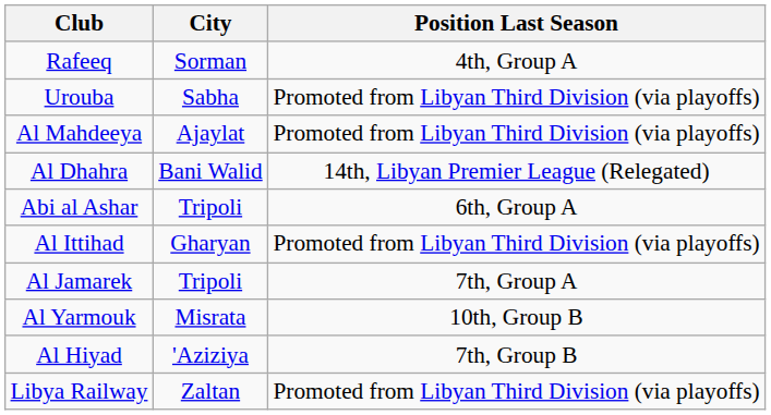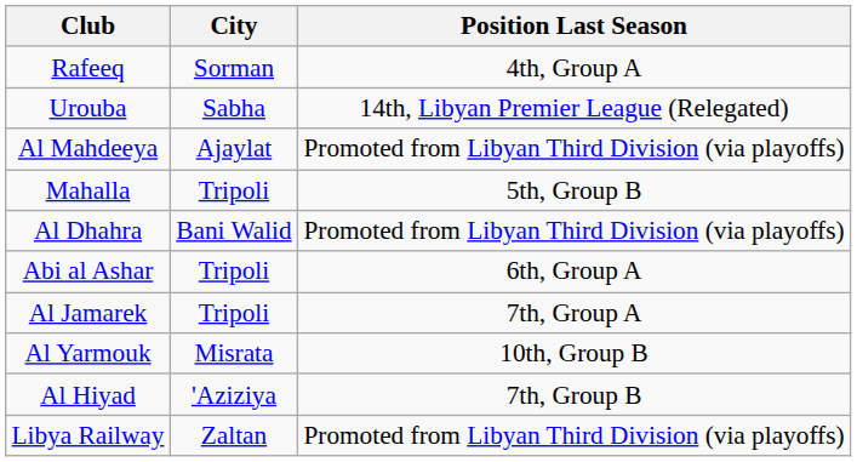Urouba | Position Last Season: Promoted from Libyan Third Division (via playoffs) -> 14th, Libyan Premier League (Relegated)
+ row: Mahalla | Tripoli | 5th, Group B
Al Dhahra | Position Last Season: 14th, Libyan Premier League (Relegated) -> Promoted from Libyan Third Division (via playoffs)
- row: Al Ittihad | Gharyan | Promoted from Libyan Third Division (via playoffs)
